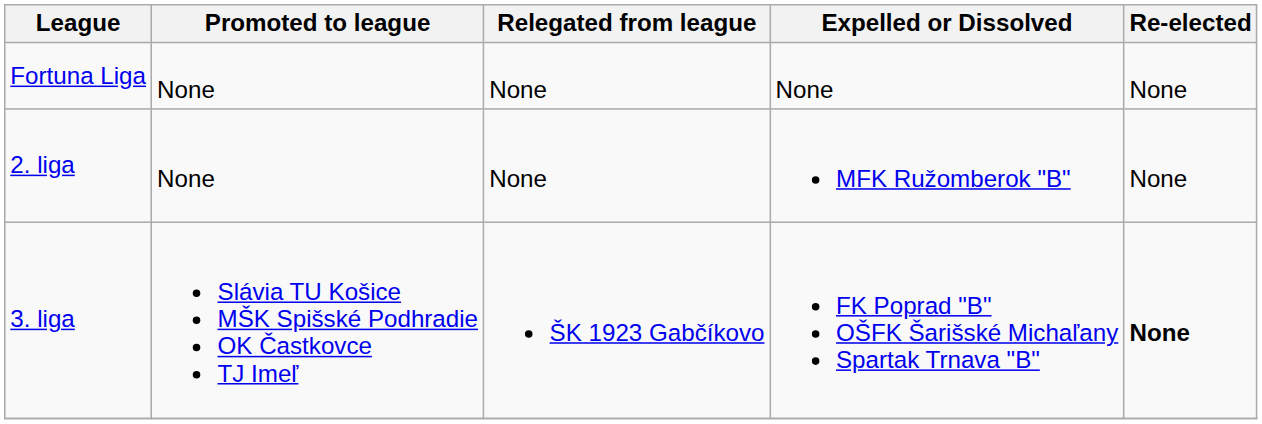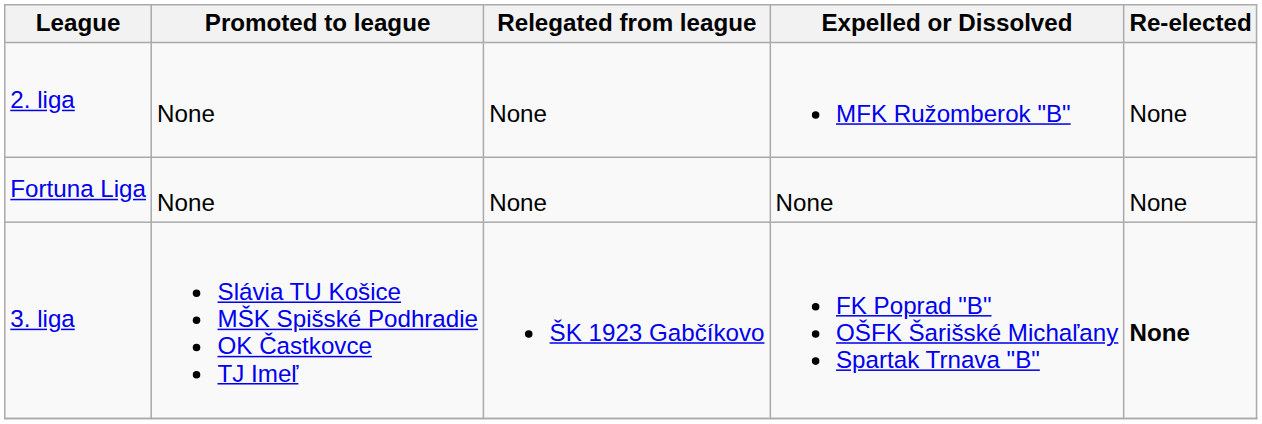rows swapped: Fortuna Liga <-> 2. liga
